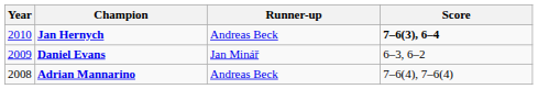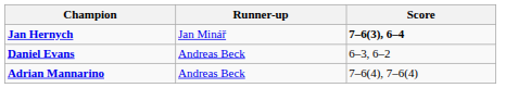- column: Year | 2010 | 2009 | 2008
Jan Hernych | Runner-up: Andreas Beck -> Jan Minář
Daniel Evans | Runner-up: Jan Minář -> Andreas Beck
